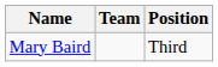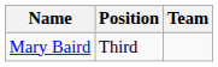columns swapped: Team <-> Position
